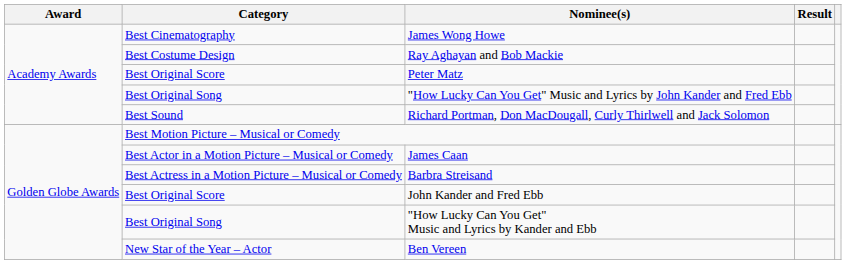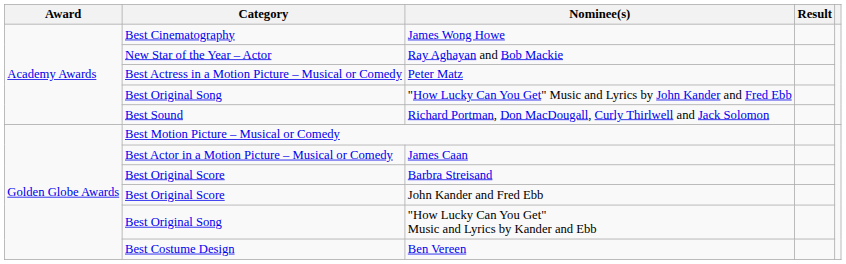Ray Aghayan and Bob Mackie | Category: Best Costume Design -> New Star of the Year – Actor
Peter Matz | Category: Best Original Score -> Best Actress in a Motion Picture – Musical or Comedy
Barbra Streisand | Category: Best Actress in a Motion Picture – Musical or Comedy -> Best Original Score
Ben Vereen | Category: New Star of the Year – Actor -> Best Costume Design
